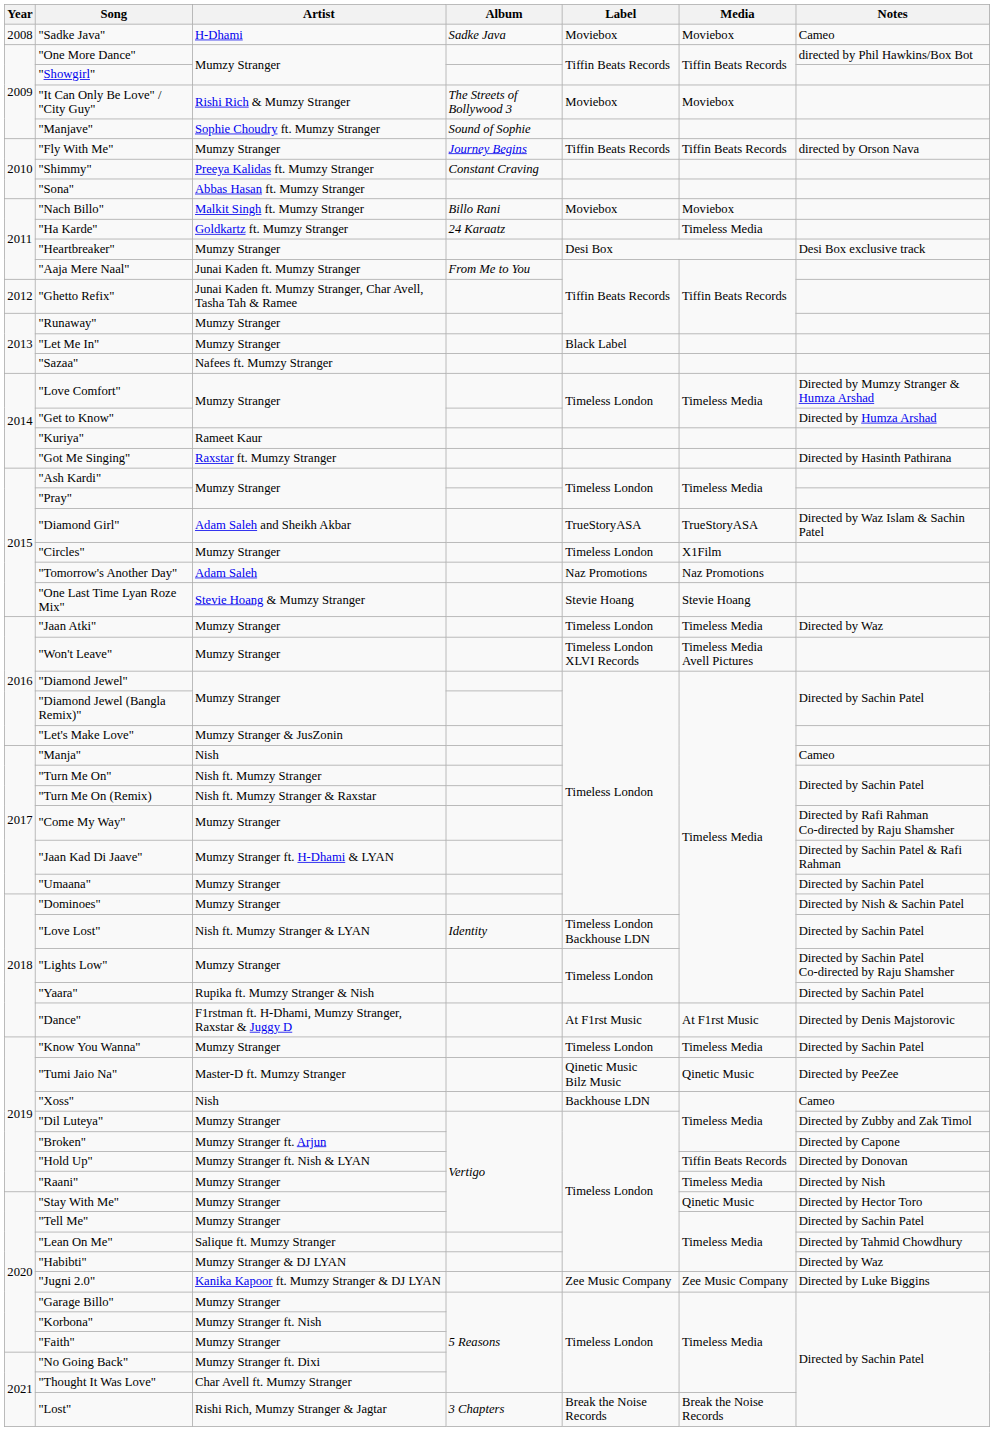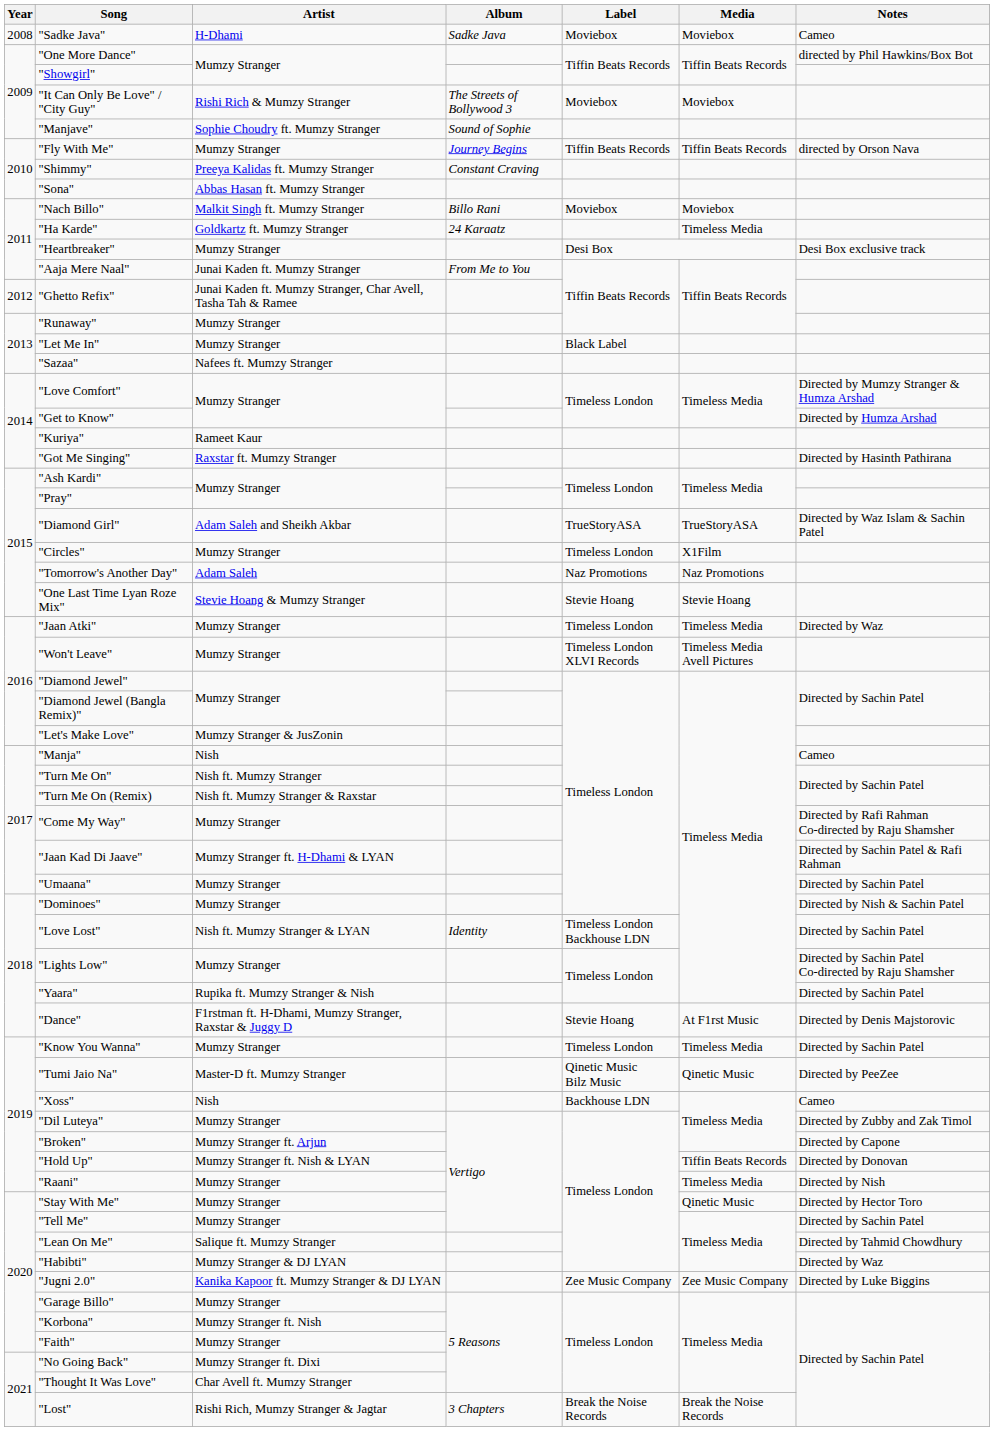"Dance" | Label: At F1rst Music -> Stevie Hoang
